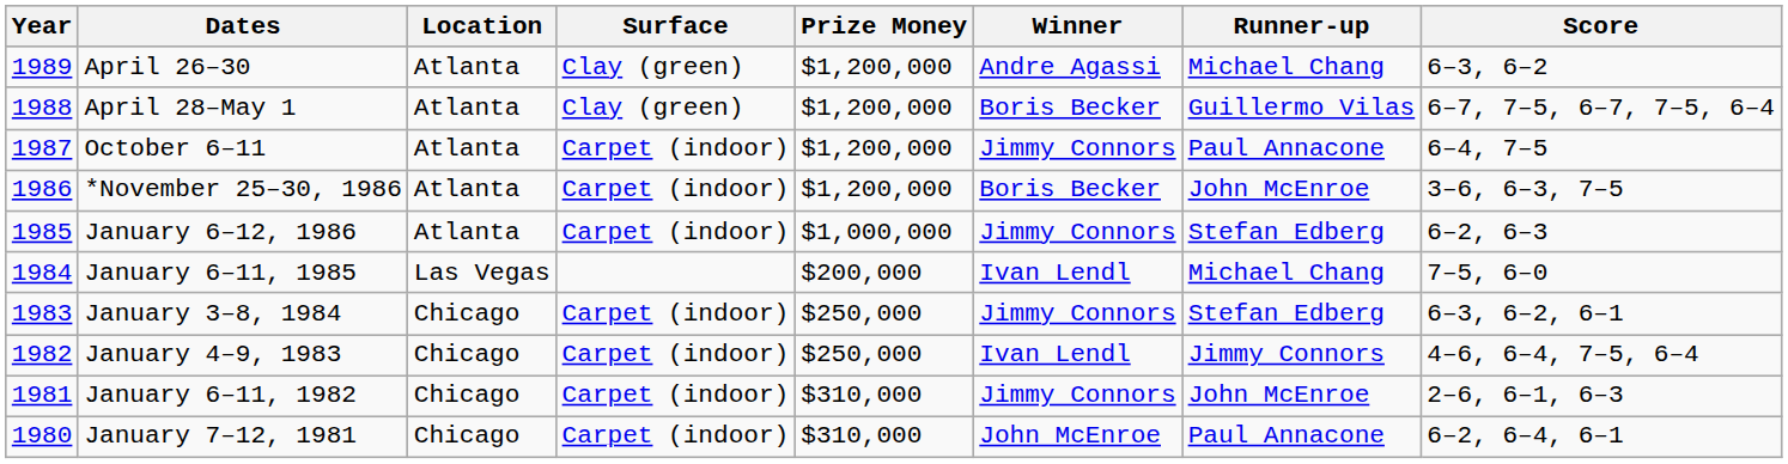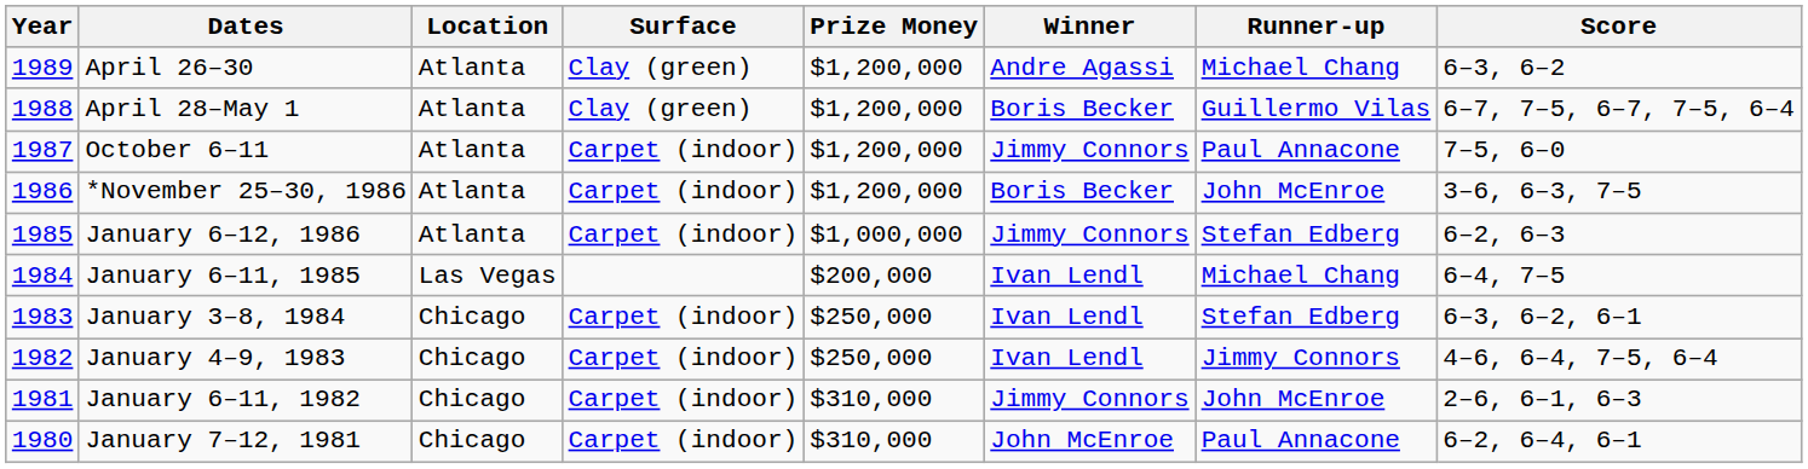October 6–11 | Score: 6–4, 7–5 -> 7–5, 6–0
January 6–11, 1985 | Score: 7–5, 6–0 -> 6–4, 7–5
January 3–8, 1984 | Winner: Jimmy Connors -> Ivan Lendl
